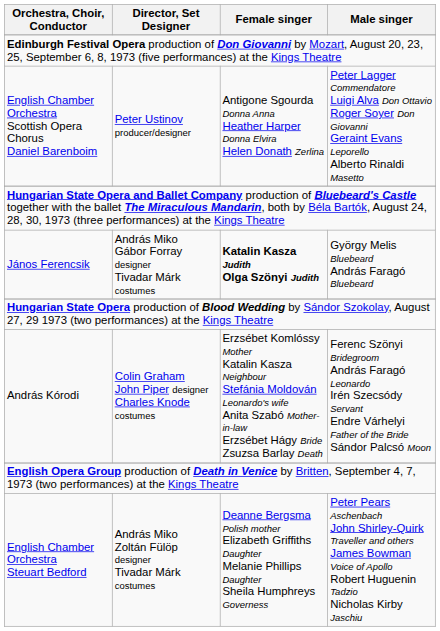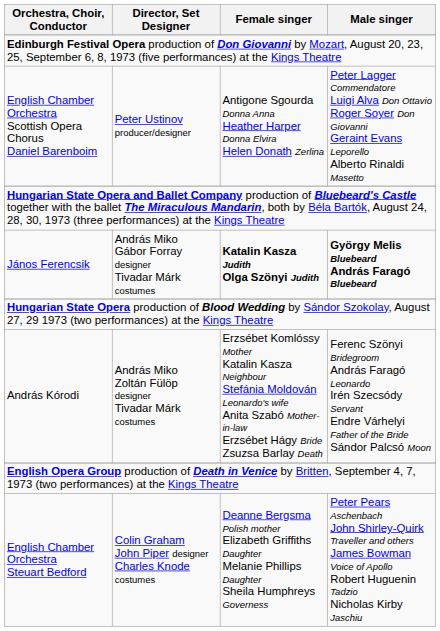János Ferencsik | Male singer: normal -> bold
András Kórodi | Director, Set Designer: Colin Graham John Piper designer Charles Knode costumes -> András Miko Zoltán Fülöp designer Tivadar Márk costumes
English Chamber Orchestra Steuart Bedford | Director, Set Designer: András Miko Zoltán Fülöp designer Tivadar Márk costumes -> Colin Graham John Piper designer Charles Knode costumes
